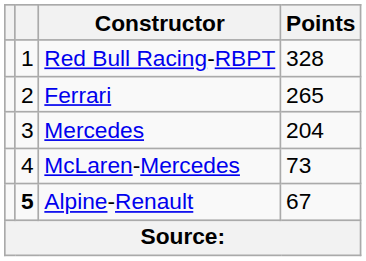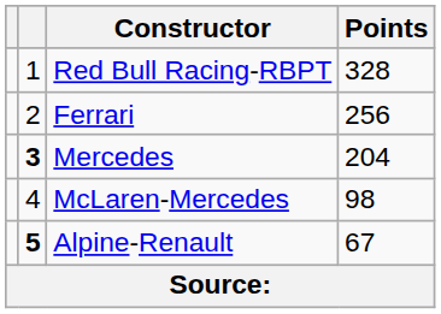Ferrari | Points: 265 -> 256
Mercedes | column 2: normal -> bold
McLaren-Mercedes | Points: 73 -> 98
